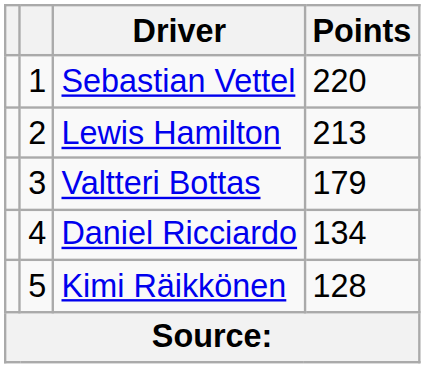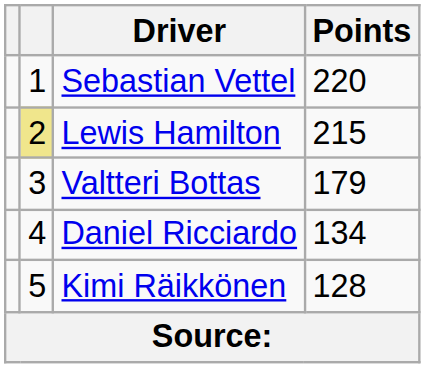Lewis Hamilton | column 2: no background -> khaki background
Lewis Hamilton | Points: 213 -> 215
